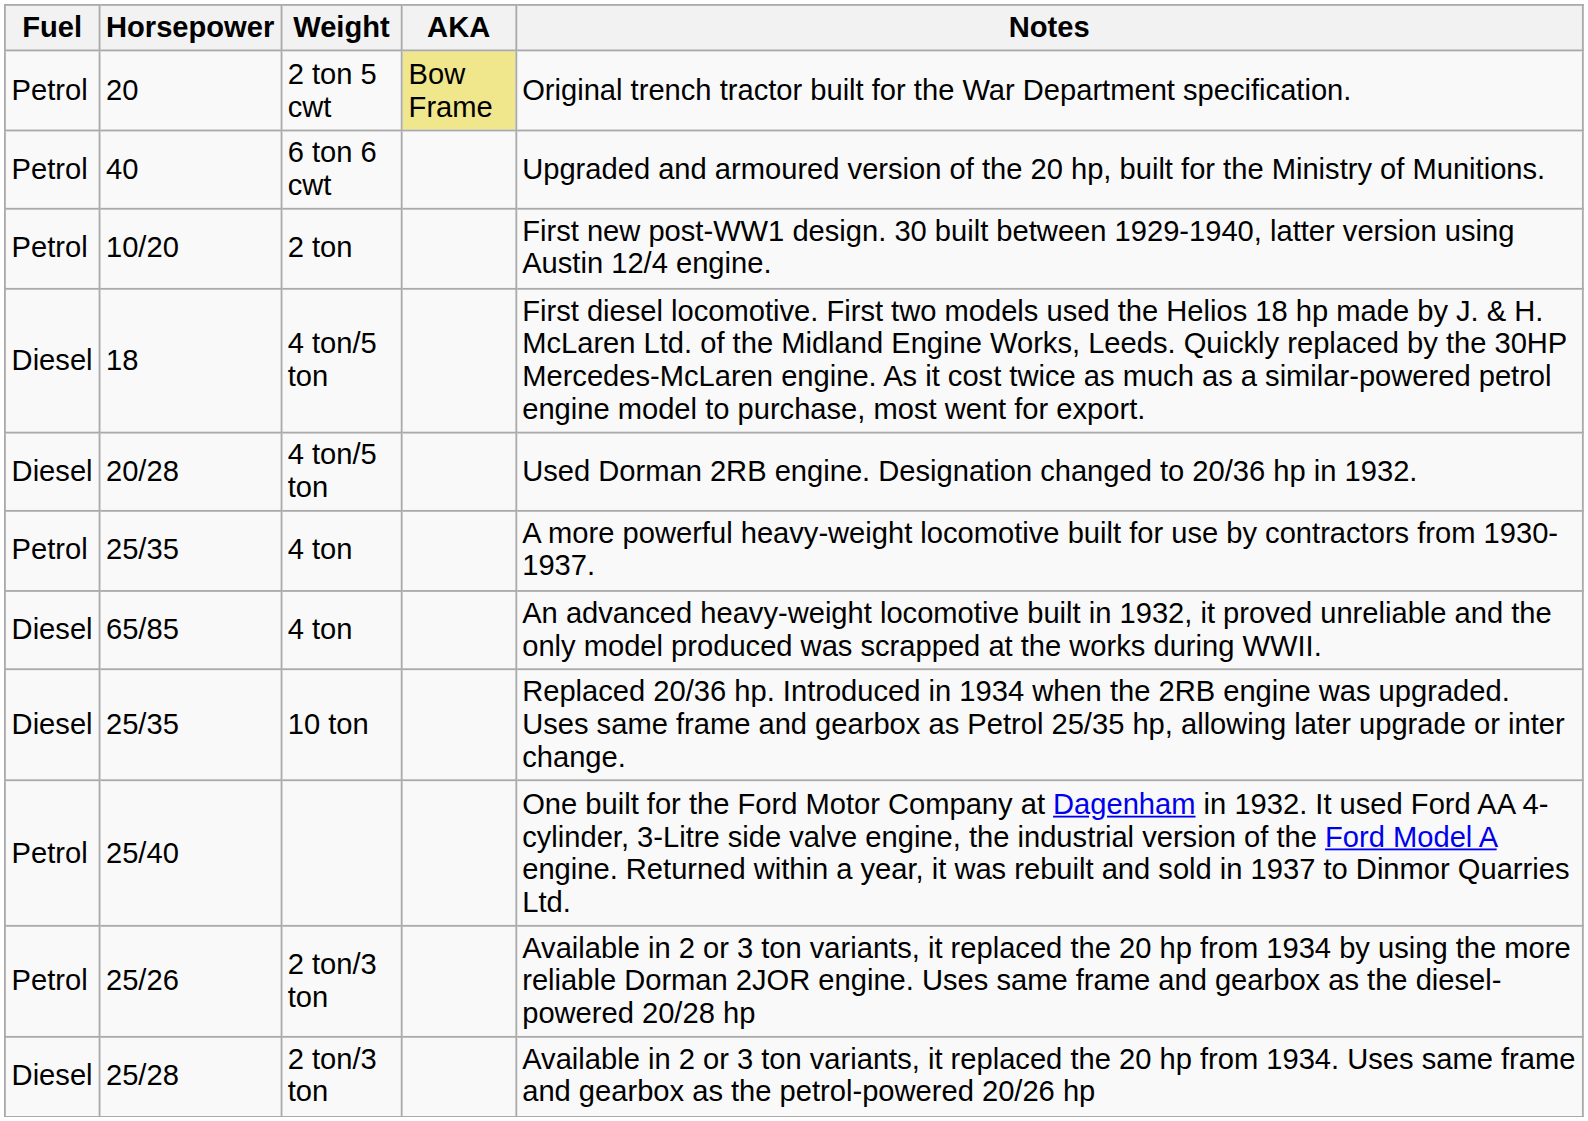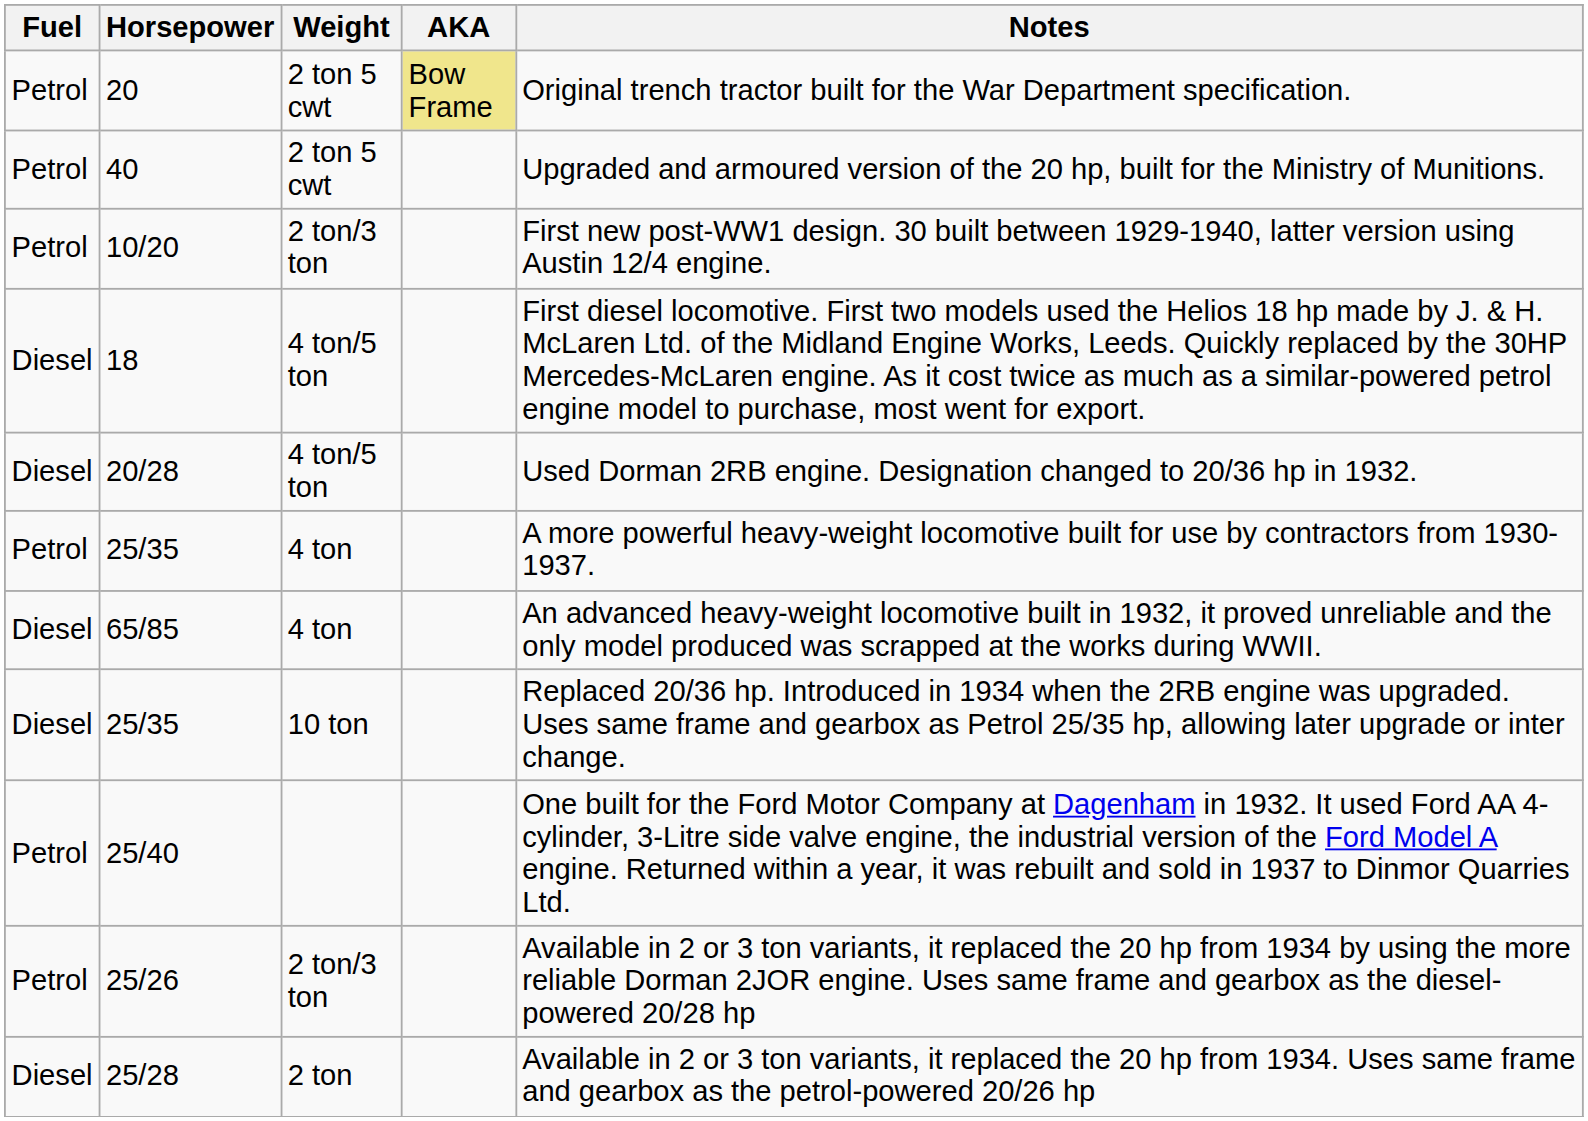40 | Weight: 6 ton 6 cwt -> 2 ton 5 cwt
10/20 | Weight: 2 ton -> 2 ton/3 ton
25/28 | Weight: 2 ton/3 ton -> 2 ton
